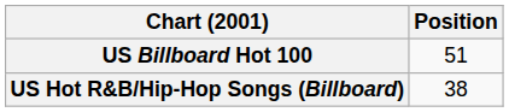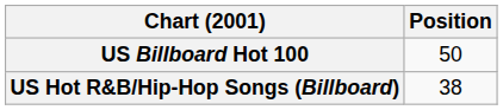US Billboard Hot 100 | Position: 51 -> 50
